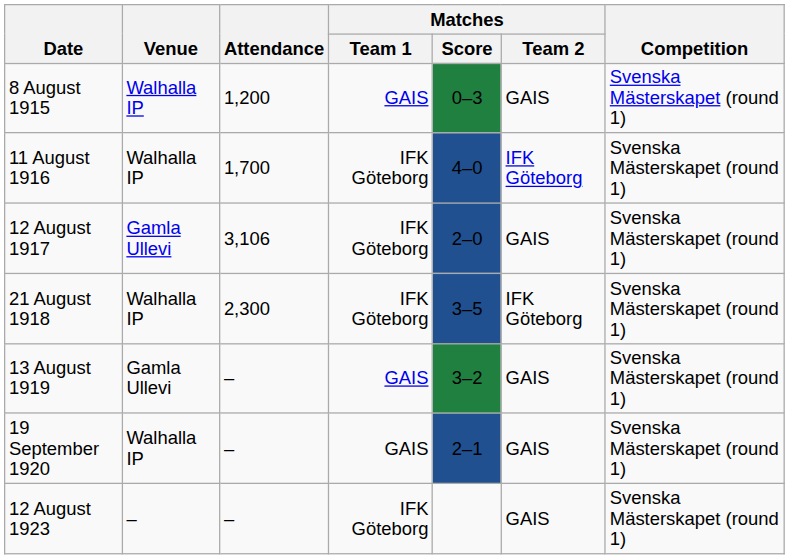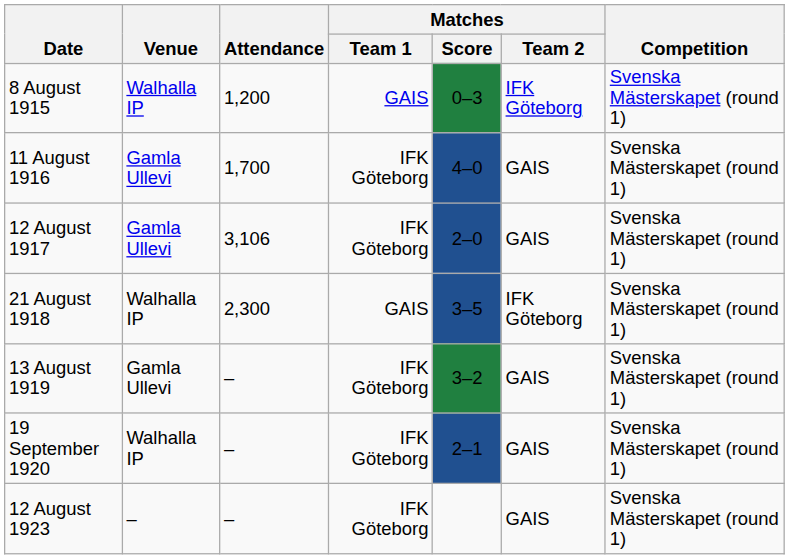8 August 1915 | Matches / Team 2: GAIS -> IFK Göteborg
11 August 1916 | Venue: Walhalla IP -> Gamla Ullevi
11 August 1916 | Matches / Team 2: IFK Göteborg -> GAIS
21 August 1918 | Matches / Team 1: IFK Göteborg -> GAIS
13 August 1919 | Matches / Team 1: GAIS -> IFK Göteborg
19 September 1920 | Matches / Team 1: GAIS -> IFK Göteborg
